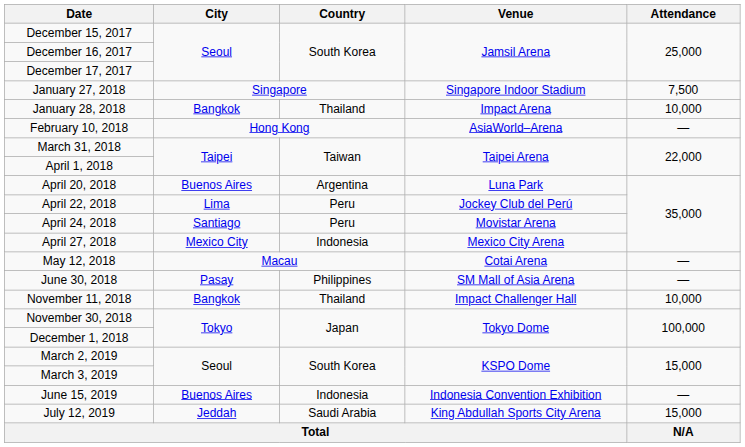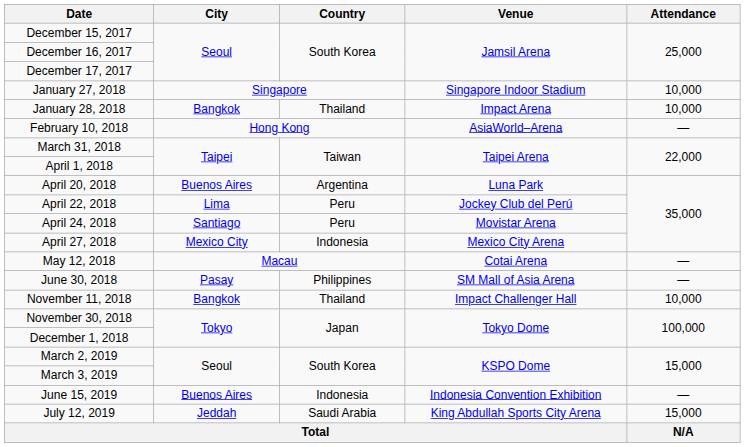January 27, 2018 | Attendance: 7,500 -> 10,000
